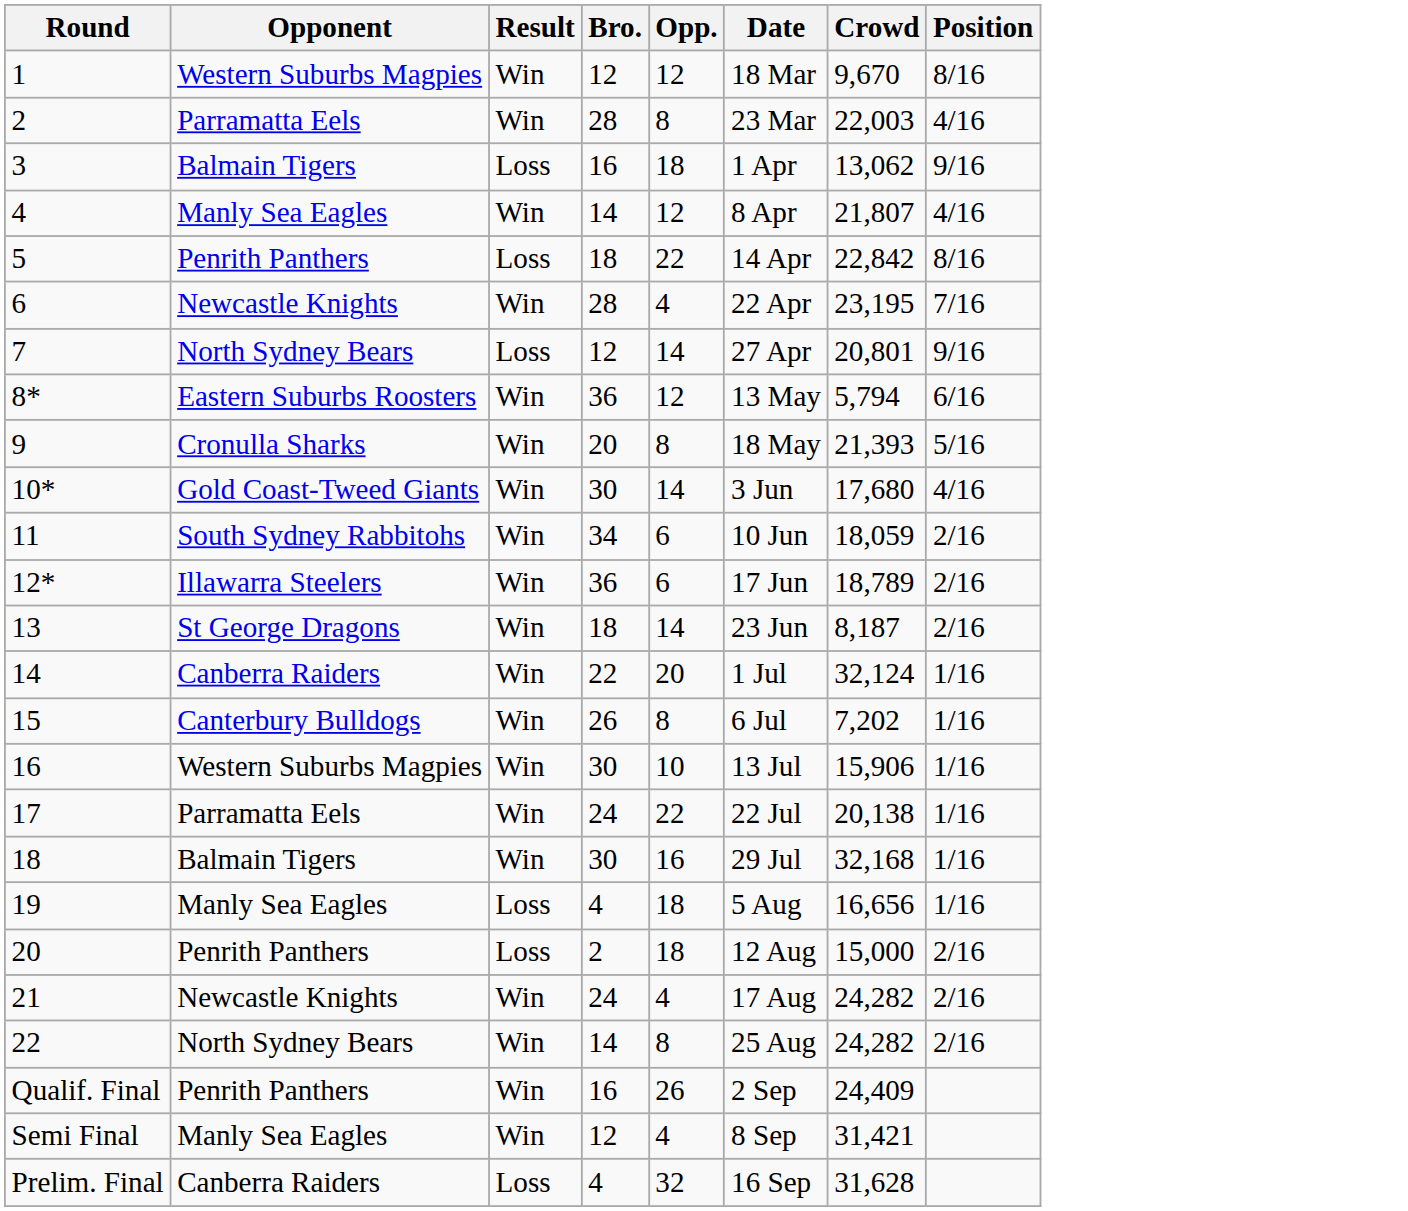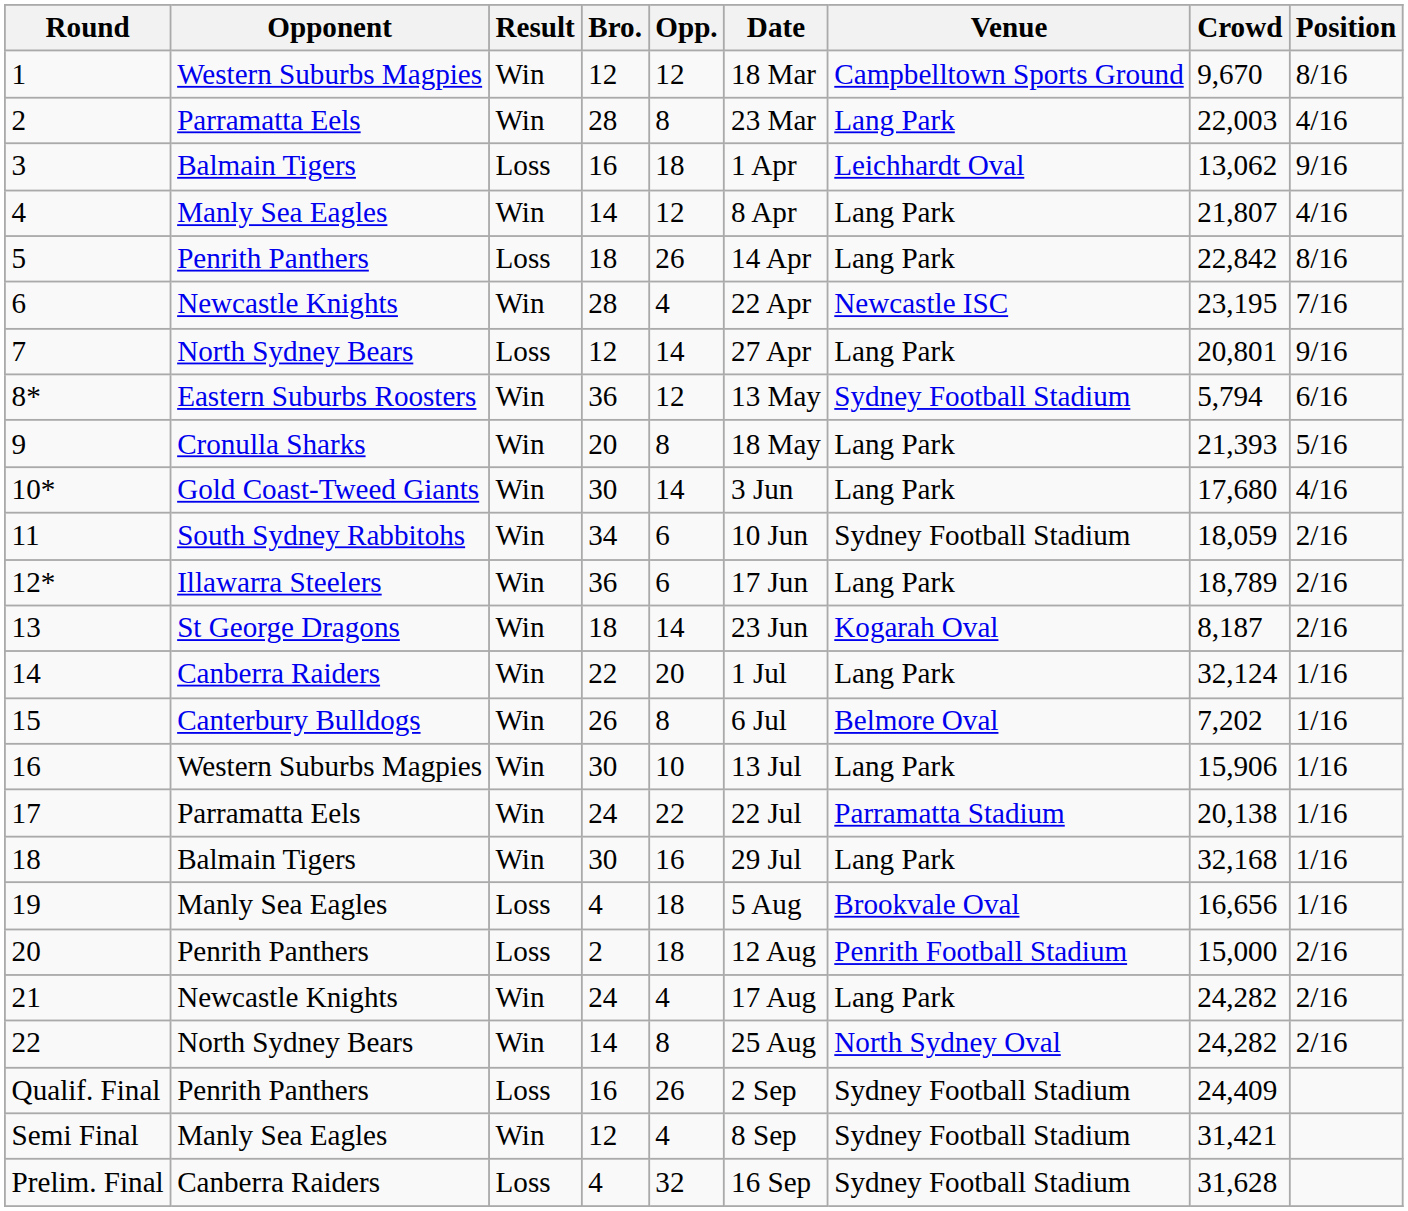+ column: Venue | Campbelltown Sports Ground | Lang Park | Leichhardt Oval | Lang Park | Lang Park | Newcastle ISC | Lang Park | Sydney Football Stadium | Lang Park | Lang Park | Sydney Football Stadium | Lang Park | Kogarah Oval | Lang Park | Belmore Oval | Lang Park | Parramatta Stadium | Lang Park | Brookvale Oval | Penrith Football Stadium | Lang Park | North Sydney Oval | Sydney Football Stadium | Sydney Football Stadium | Sydney Football Stadium
5 | Opp.: 22 -> 26
Qualif. Final | Result: Win -> Loss
